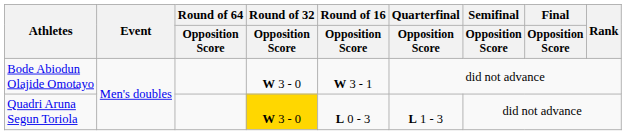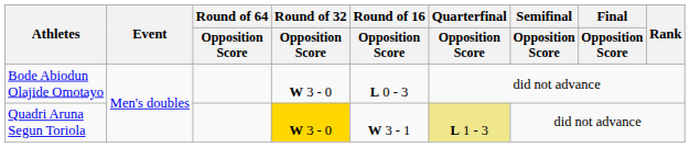Bode Abiodun Olajide Omotayo | Round of 16 / Opposition Score: W 3 - 1 -> L 0 - 3
Quadri Aruna Segun Toriola | Round of 16 / Opposition Score: L 0 - 3 -> W 3 - 1
Quadri Aruna Segun Toriola | Quarterfinal / Opposition Score: no background -> khaki background
